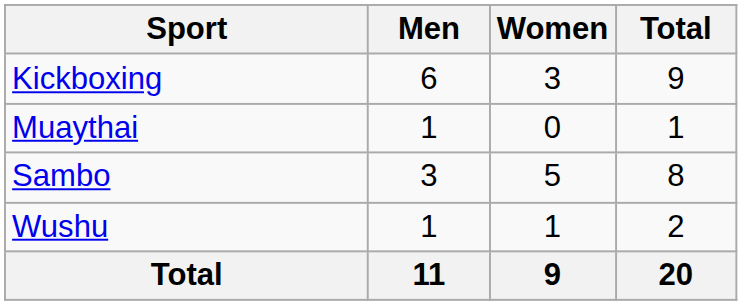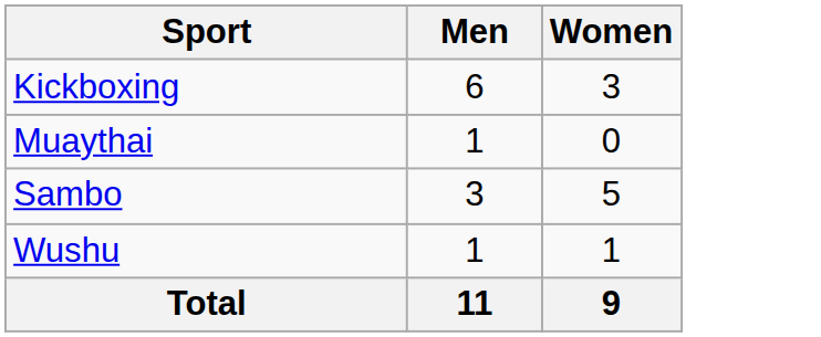- column: Total | 9 | 1 | 8 | 2 | 20
